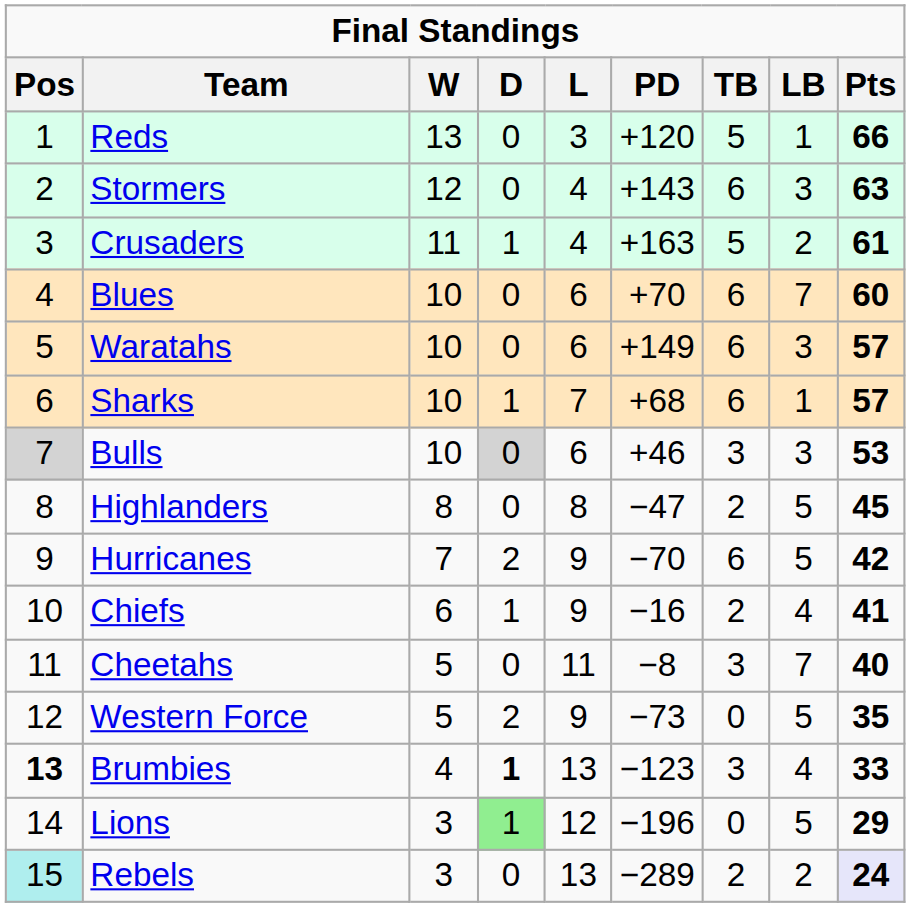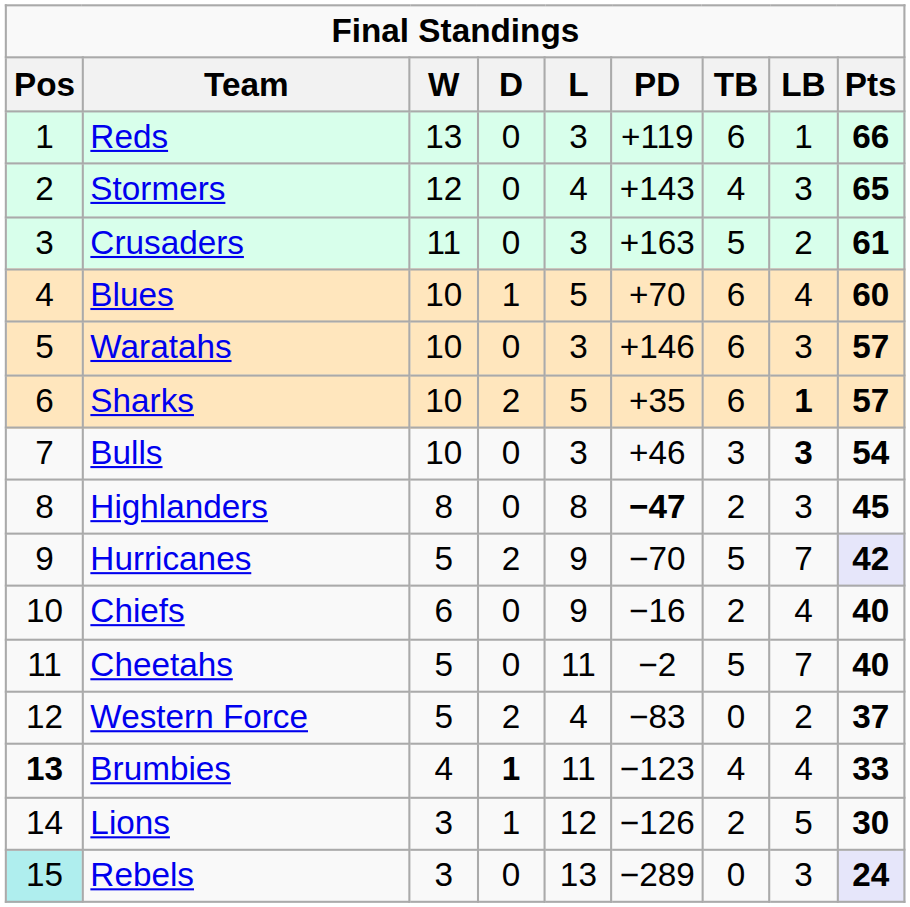Reds | column 6: +120 -> +119
Reds | column 7: 5 -> 6
Stormers | column 7: 6 -> 4
Stormers | column 9: 63 -> 65
Crusaders | column 4: 1 -> 0
Crusaders | column 5: 4 -> 3
Blues | column 4: 0 -> 1
Blues | column 5: 6 -> 5
Blues | column 8: 7 -> 4
Waratahs | column 5: 6 -> 3
Waratahs | column 6: +149 -> +146
Sharks | column 4: 1 -> 2
Sharks | column 5: 7 -> 5
Sharks | column 6: +68 -> +35
Sharks | column 8: normal -> bold
Bulls | column 1: lightgrey background -> no background
Bulls | column 4: lightgrey background -> no background
Bulls | column 5: 6 -> 3
Bulls | column 8: normal -> bold
Bulls | column 9: 53 -> 54
Highlanders | column 6: normal -> bold
Highlanders | column 8: 5 -> 3
Hurricanes | column 3: 7 -> 5
Hurricanes | column 7: 6 -> 5
Hurricanes | column 8: 5 -> 7
Hurricanes | column 9: no background -> lavender background
Chiefs | column 4: 1 -> 0
Chiefs | column 9: 41 -> 40
Cheetahs | column 6: −8 -> −2
Cheetahs | column 7: 3 -> 5
Western Force | column 5: 9 -> 4
Western Force | column 6: −73 -> −83
Western Force | column 8: 5 -> 2
Western Force | column 9: 35 -> 37
Brumbies | column 5: 13 -> 11
Brumbies | column 7: 3 -> 4
Lions | column 4: lightgreen background -> no background
Lions | column 6: −196 -> −126
Lions | column 7: 0 -> 2
Lions | column 9: 29 -> 30
Rebels | column 7: 2 -> 0
Rebels | column 8: 2 -> 3
